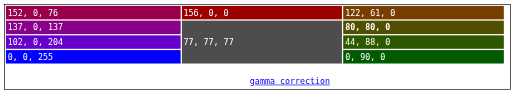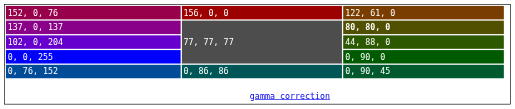+ row: 0, 76, 152 | 0, 86, 86 | 0, 90, 45
